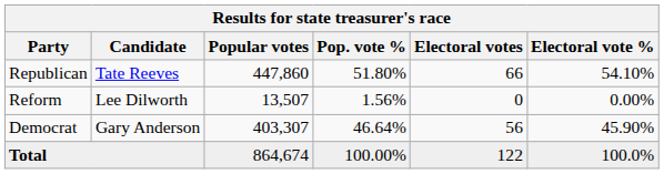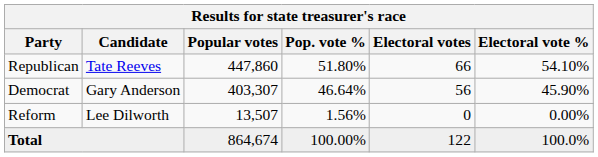rows swapped: Democrat <-> Reform
